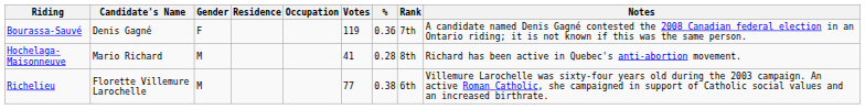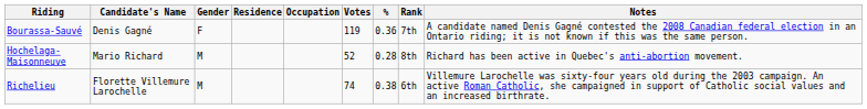Hochelaga-Maisonneuve | Votes: 41 -> 52
Richelieu | Votes: 77 -> 74
